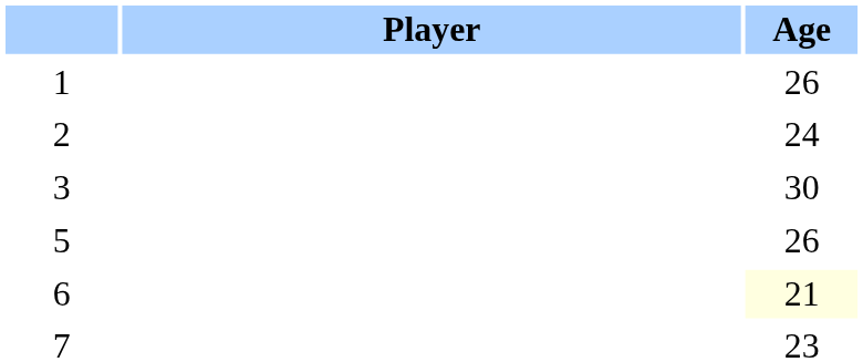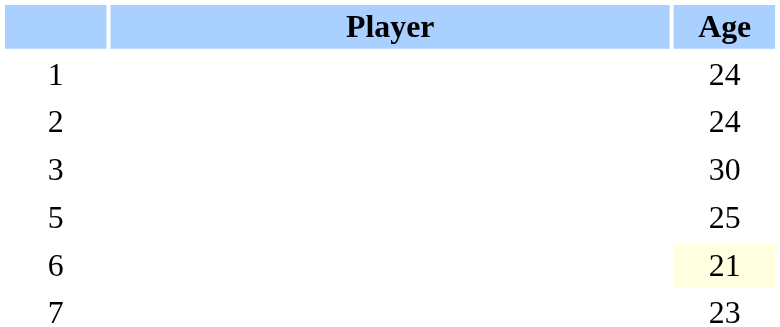1 | Age: 26 -> 24
5 | Age: 26 -> 25
